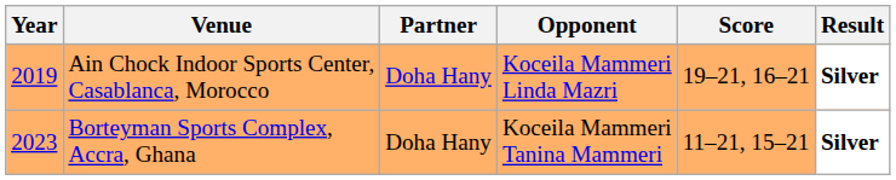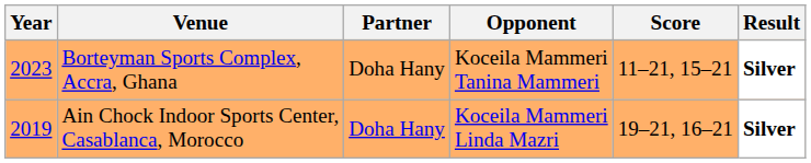rows swapped: Ain Chock Indoor Sports Center, Casablanca, Morocco <-> Borteyman Sports Complex, Accra, Ghana
